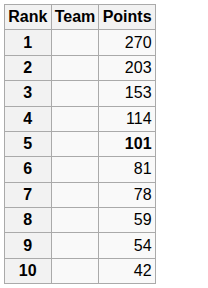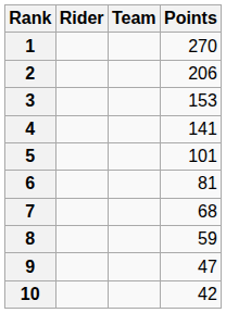+ column: Rider
2 | Points: 203 -> 206
4 | Points: 114 -> 141
5 | Points: bold -> normal
7 | Points: 78 -> 68
9 | Points: 54 -> 47
